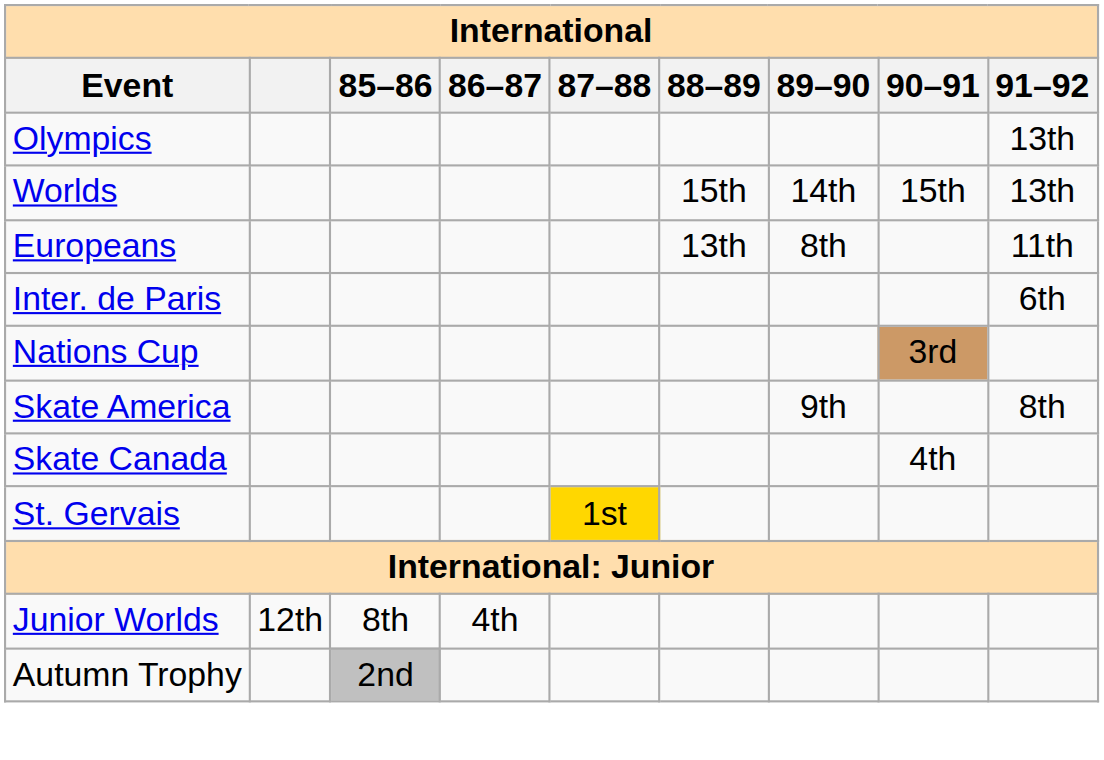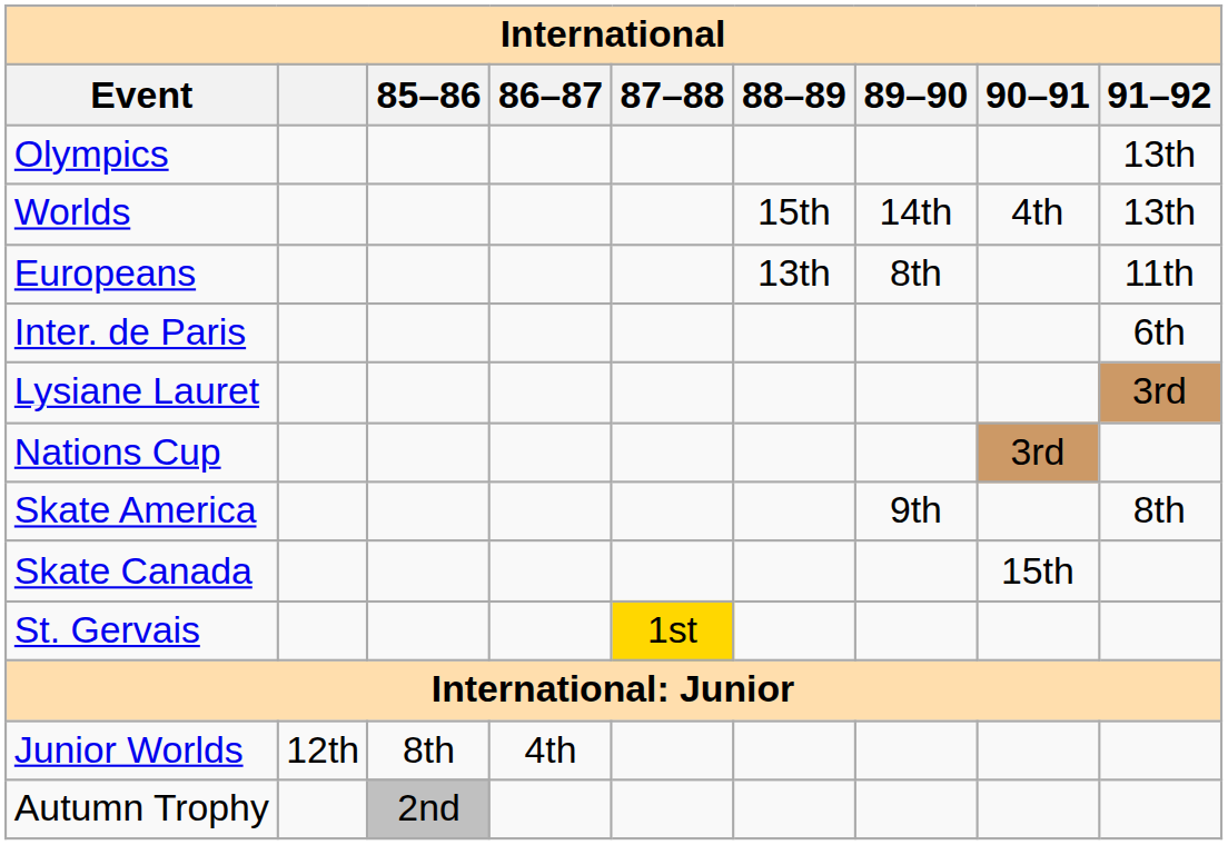Worlds | 90–91: 15th -> 4th
+ row: Lysiane Lauret | 3rd
Skate Canada | 90–91: 4th -> 15th
